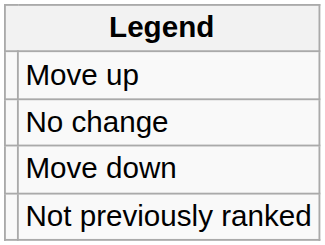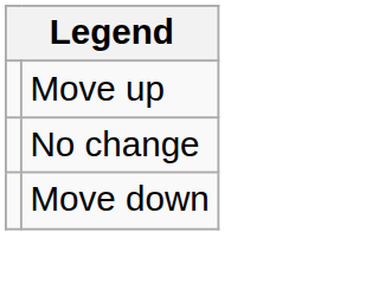- row: Not previously ranked
